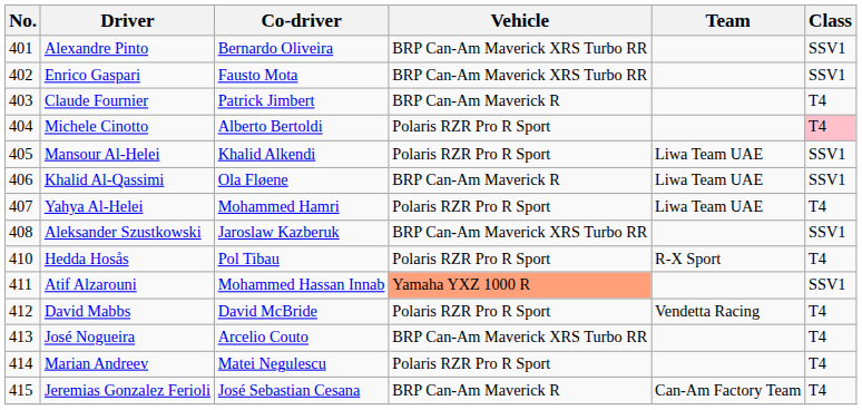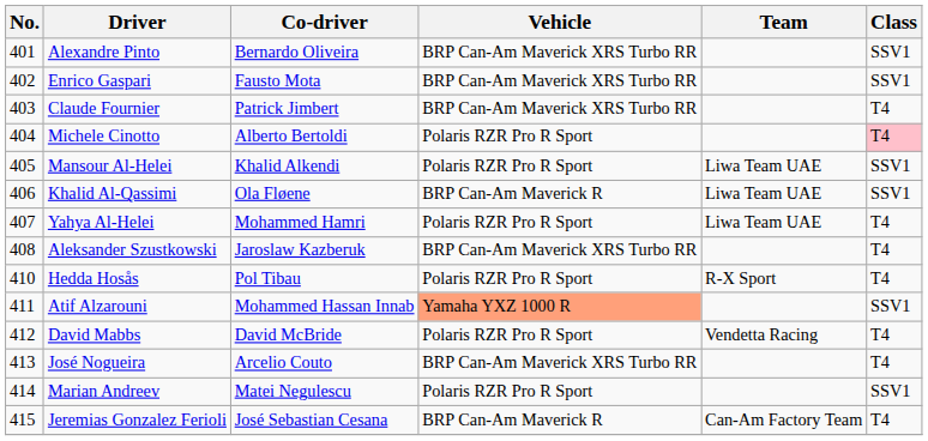Claude Fournier | Vehicle: BRP Can-Am Maverick R -> BRP Can-Am Maverick XRS Turbo RR
Aleksander Szustkowski | Class: SSV1 -> T4
Marian Andreev | Class: T4 -> SSV1
